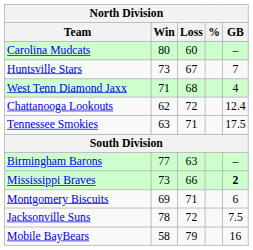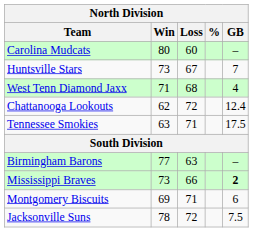- row: Mobile BayBears | 58 | 79 | 16
